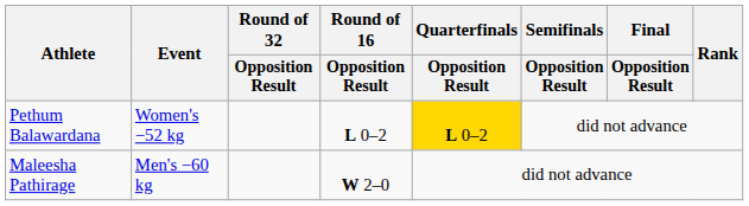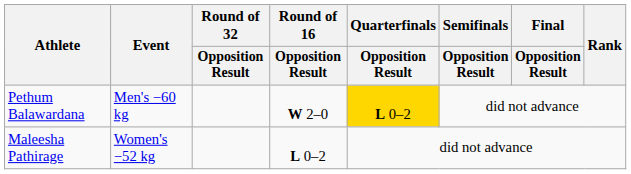Pethum Balawardana | Event: Women's −52 kg -> Men's −60 kg
Pethum Balawardana | Round of 16 / Opposition Result: L 0–2 -> W 2–0
Maleesha Pathirage | Event: Men's −60 kg -> Women's −52 kg
Maleesha Pathirage | Round of 16 / Opposition Result: W 2–0 -> L 0–2
